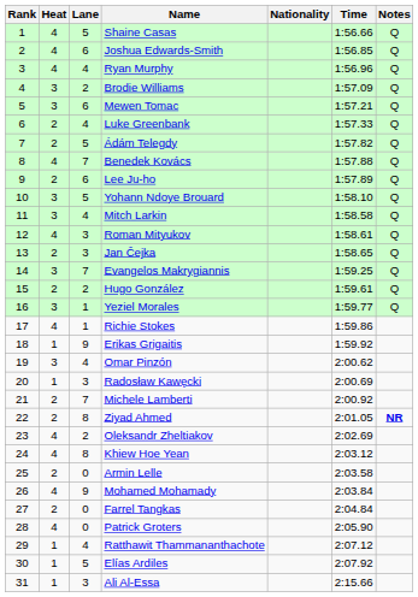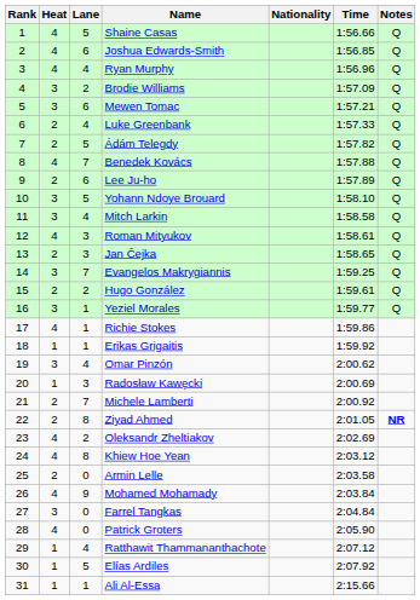Erikas Grigaitis | Lane: 9 -> 1
Farrel Tangkas | Heat: 2 -> 3
Ali Al-Essa | Lane: 3 -> 1
